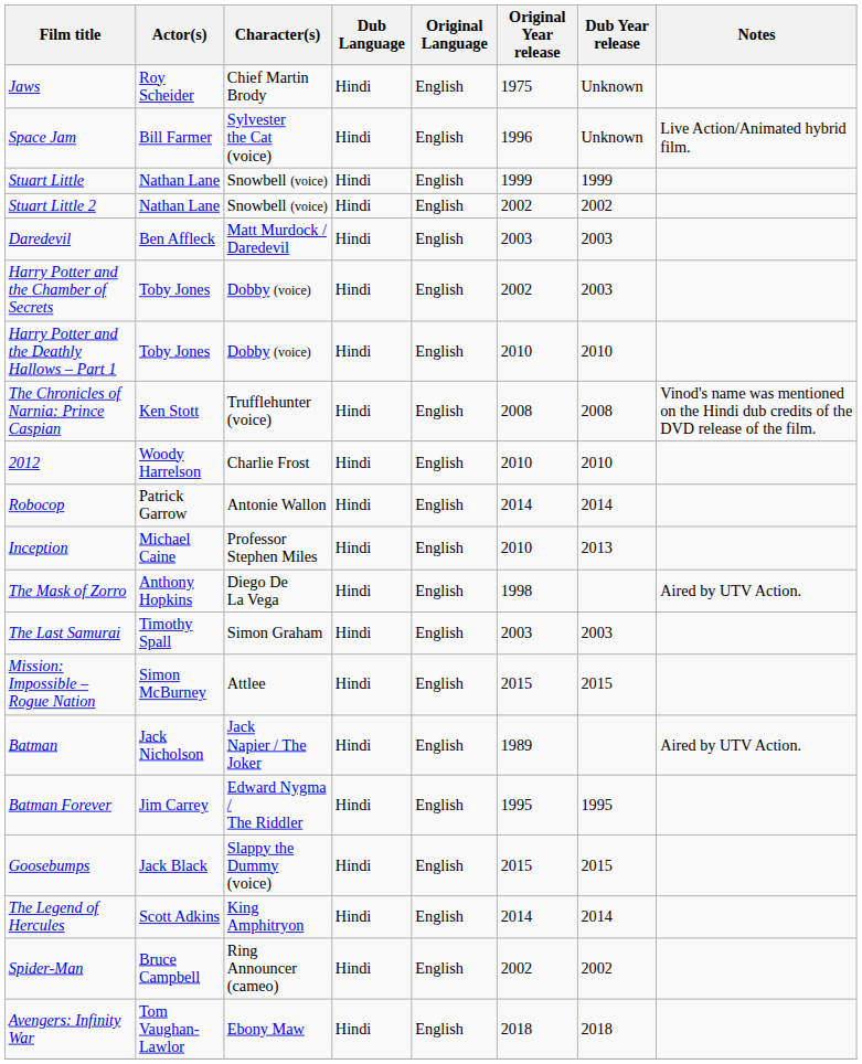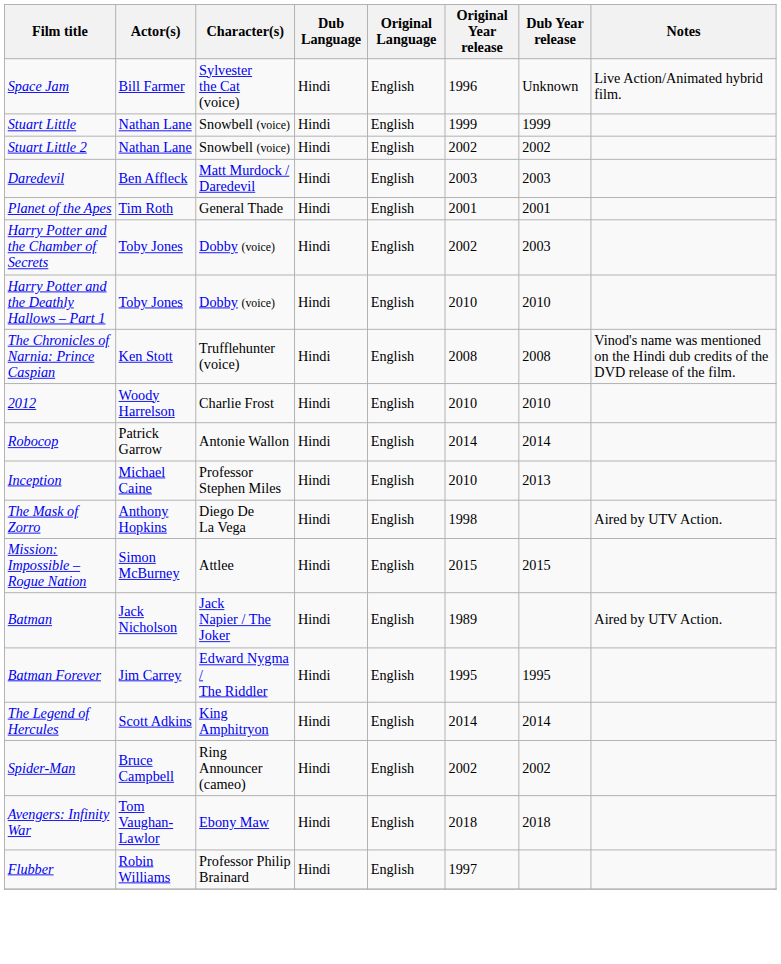- row: Jaws | Roy Scheider | Chief Martin Brody | Hindi | English | 1975 | Unknown
+ row: Planet of the Apes | Tim Roth | General Thade | Hindi | English | 2001 | 2001
- row: The Last Samurai | Timothy Spall | Simon Graham | Hindi | English | 2003 | 2003
- row: Goosebumps | Jack Black | Slappy the Dummy (voice) | Hindi | English | 2015 | 2015
+ row: Flubber | Robin Williams | Professor Philip Brainard | Hindi | English | 1997
